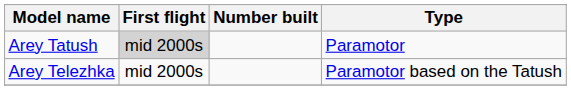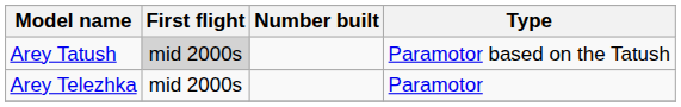Arey Tatush | Type: Paramotor -> Paramotor based on the Tatush
Arey Telezhka | Type: Paramotor based on the Tatush -> Paramotor
